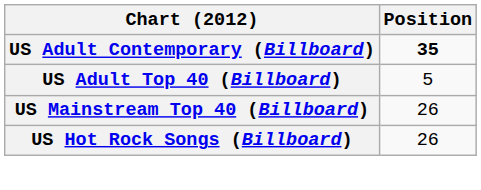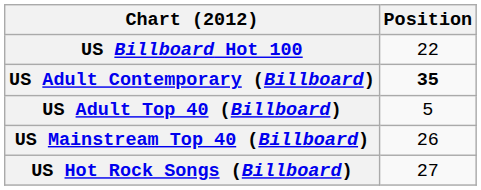+ row: US Billboard Hot 100 | 22
US Hot Rock Songs (Billboard) | Position: 26 -> 27
